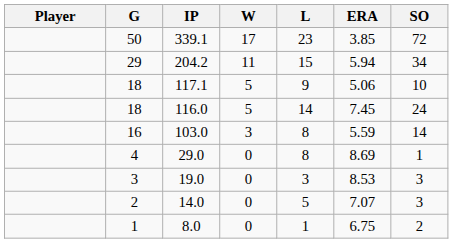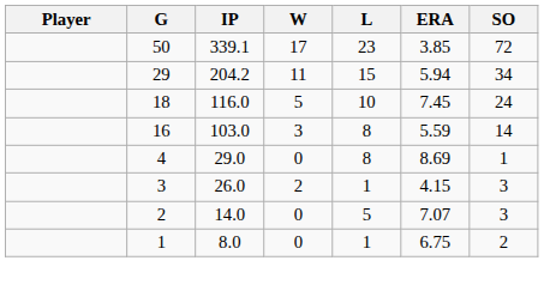- row: 18 | 117.1 | 5 | 9 | 5.06 | 10
116.0 | L: 14 -> 10
+ row: 3 | 26.0 | 2 | 1 | 4.15 | 3
- row: 3 | 19.0 | 0 | 3 | 8.53 | 3
